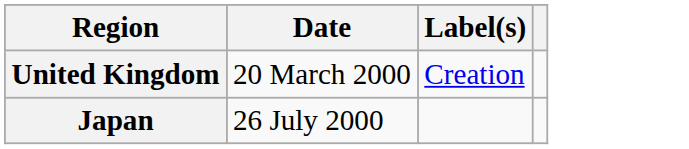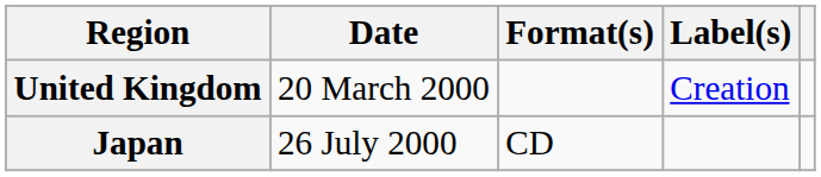+ column: Format(s) | CD
